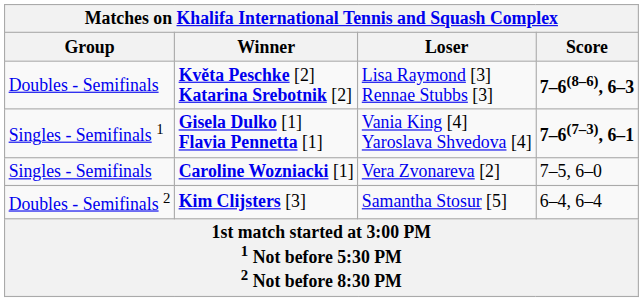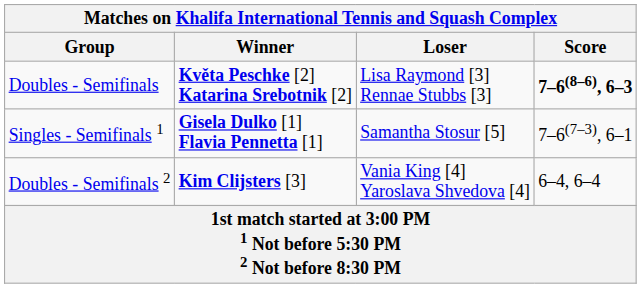Singles - Semifinals 1 | Loser: Vania King [4] Yaroslava Shvedova [4] -> Samantha Stosur [5]
Singles - Semifinals 1 | Score: bold -> normal
- row: Singles - Semifinals | Caroline Wozniacki [1] | Vera Zvonareva [2] | 7–5, 6–0
Doubles - Semifinals 2 | Loser: Samantha Stosur [5] -> Vania King [4] Yaroslava Shvedova [4]
